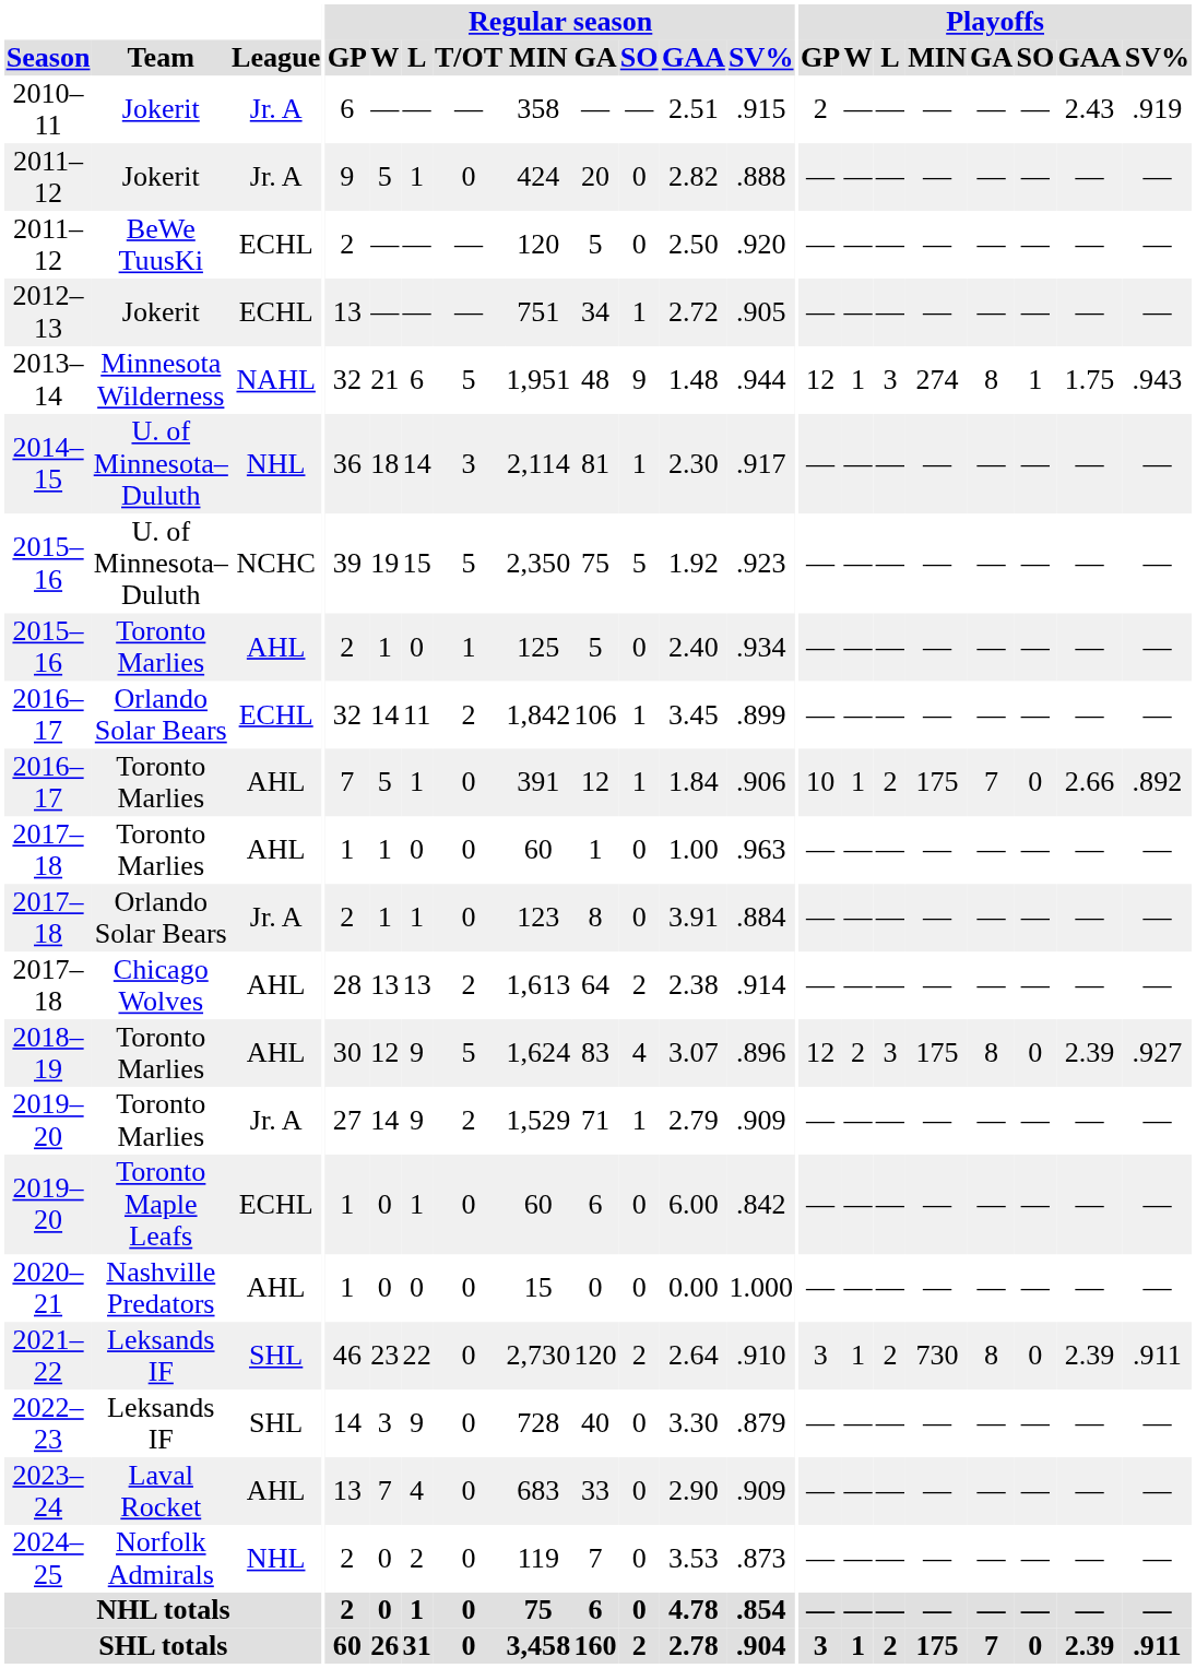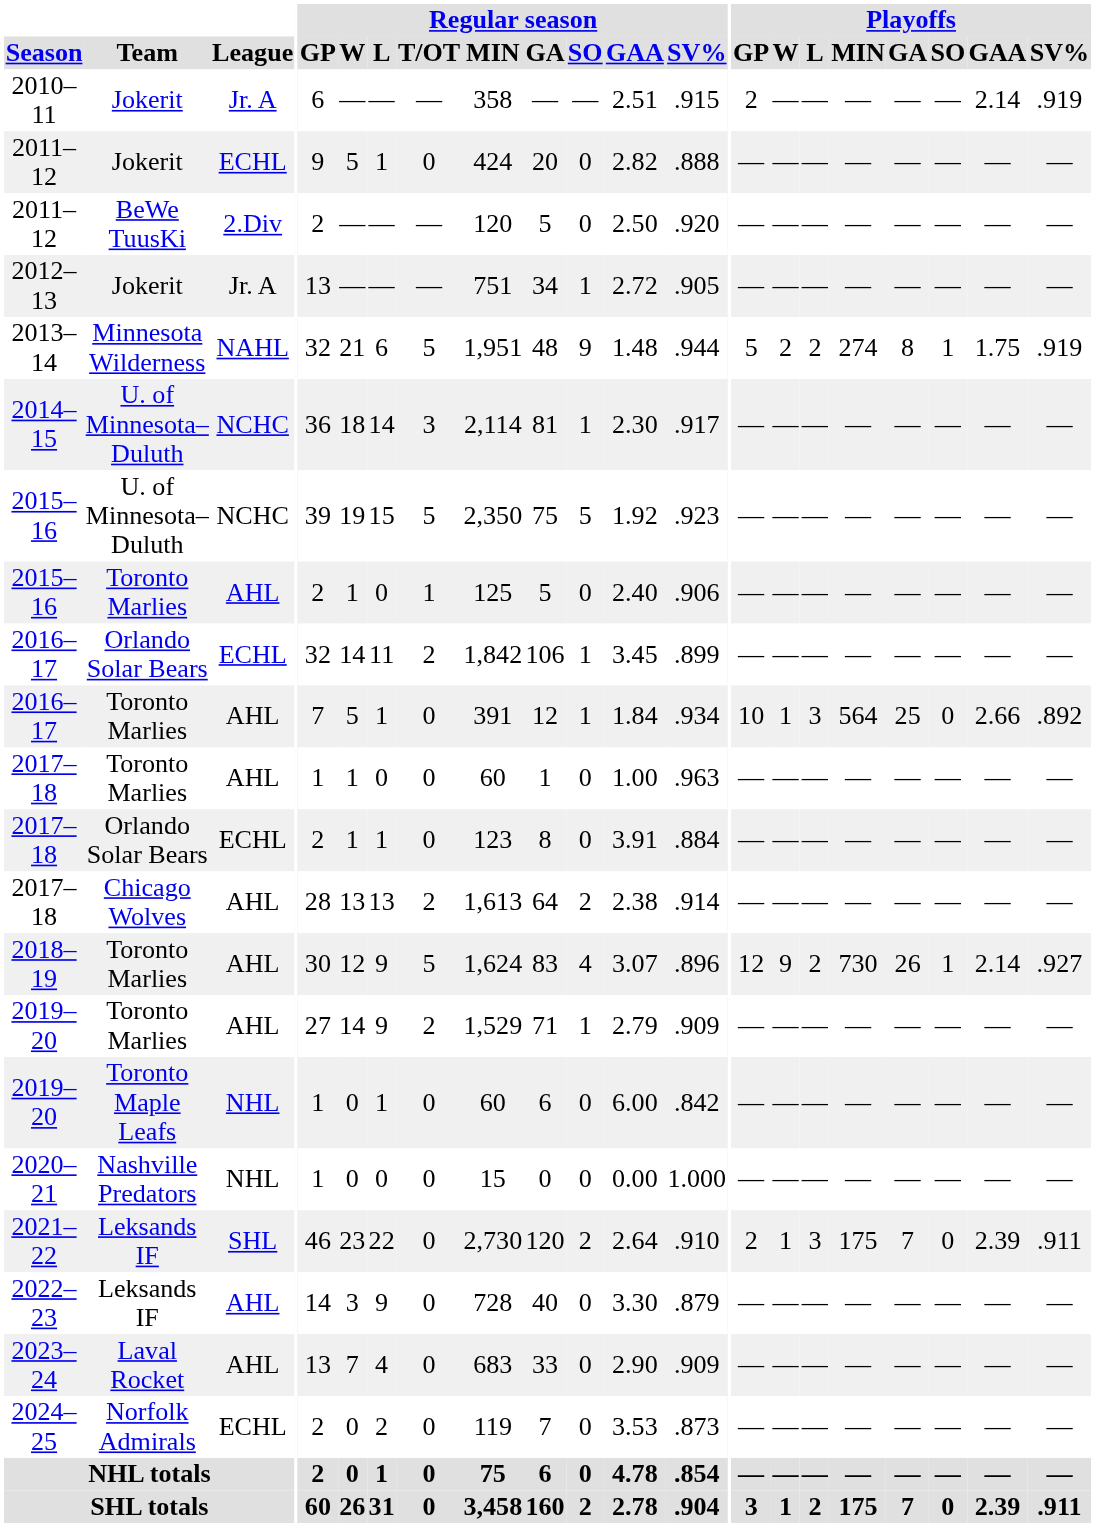2010–11 | Playoffs / GAA: 2.43 -> 2.14
2011–12 / Jokerit | League: Jr. A -> ECHL
2011–12 / BeWe TuusKi | League: ECHL -> 2.Div
2012–13 | League: ECHL -> Jr. A
2013–14 | Playoffs / GP: 12 -> 5
2013–14 | Playoffs / W: 1 -> 2
2013–14 | Playoffs / L: 3 -> 2
2013–14 | Playoffs / SV%: .943 -> .919
2014–15 | League: NHL -> NCHC
2015–16 / Toronto Marlies | Regular season / SV%: .934 -> .906
2016–17 / Toronto Marlies | Regular season / SV%: .906 -> .934
2016–17 / Toronto Marlies | Playoffs / L: 2 -> 3
2016–17 / Toronto Marlies | Playoffs / MIN: 175 -> 564
2016–17 / Toronto Marlies | Playoffs / GA: 7 -> 25
2017–18 / Orlando Solar Bears | League: Jr. A -> ECHL
2018–19 | Playoffs / W: 2 -> 9
2018–19 | Playoffs / L: 3 -> 2
2018–19 | Playoffs / MIN: 175 -> 730
2018–19 | Playoffs / GA: 8 -> 26
2018–19 | Playoffs / SO: 0 -> 1
2018–19 | Playoffs / GAA: 2.39 -> 2.14
2019–20 / Toronto Marlies | League: Jr. A -> AHL
2019–20 / Toronto Maple Leafs | League: ECHL -> NHL
2020–21 | League: AHL -> NHL
2021–22 | Playoffs / GP: 3 -> 2
2021–22 | Playoffs / L: 2 -> 3
2021–22 | Playoffs / MIN: 730 -> 175
2021–22 | Playoffs / GA: 8 -> 7
2022–23 | League: SHL -> AHL
2024–25 | League: NHL -> ECHL
